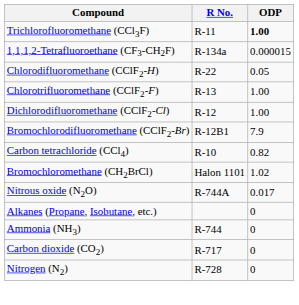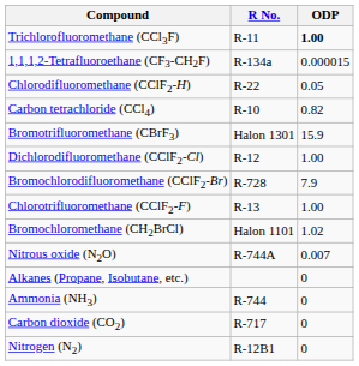rows swapped: Chlorotrifluoromethane (CClF2-F) <-> Carbon tetrachloride (CCl4)
+ row: Bromotrifluoromethane (CBrF3) | Halon 1301 | 15.9
Bromochlorodifluoromethane (CClF2-Br) | R No.: R-12B1 -> R-728
Nitrous oxide (N2O) | ODP: 0.017 -> 0.007
Nitrogen (N2) | R No.: R-728 -> R-12B1
